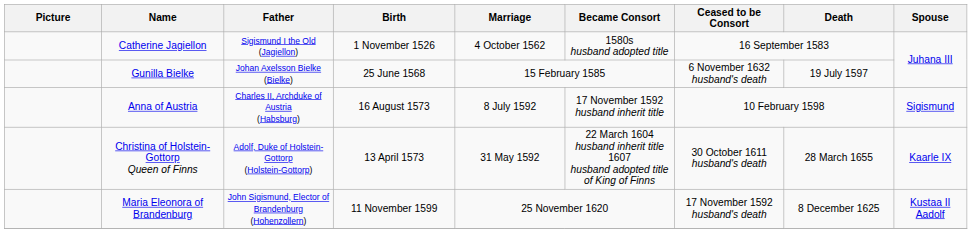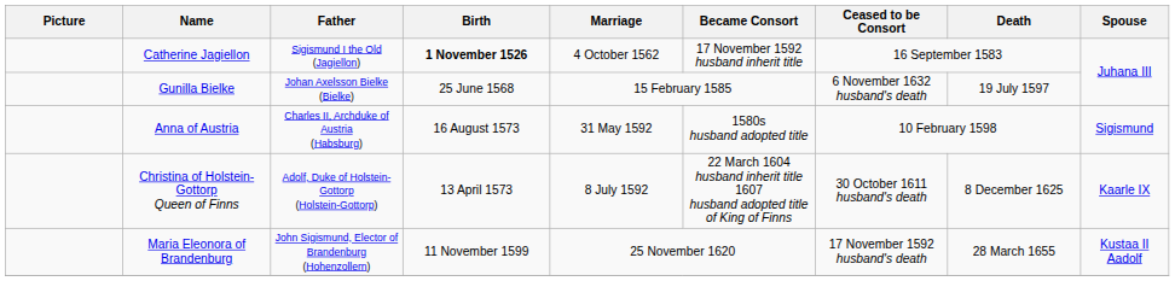Catherine Jagiellon | Birth: normal -> bold
Catherine Jagiellon | Became Consort: 1580s husband adopted title -> 17 November 1592 husband inherit title
Anna of Austria | Marriage: 8 July 1592 -> 31 May 1592
Anna of Austria | Became Consort: 17 November 1592 husband inherit title -> 1580s husband adopted title
Christina of Holstein-Gottorp Queen of Finns | Marriage: 31 May 1592 -> 8 July 1592
Christina of Holstein-Gottorp Queen of Finns | Death: 28 March 1655 -> 8 December 1625
Maria Eleonora of Brandenburg | Death: 8 December 1625 -> 28 March 1655
